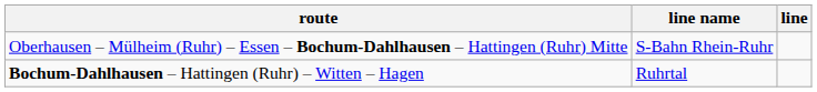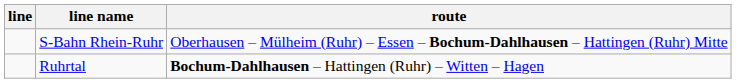columns swapped: line <-> route
